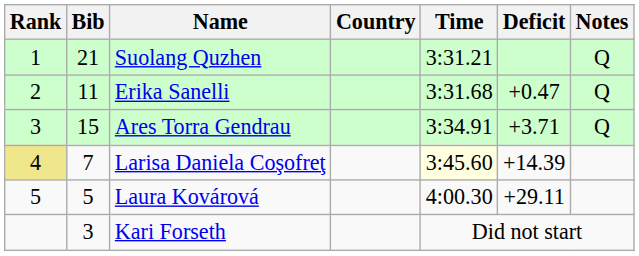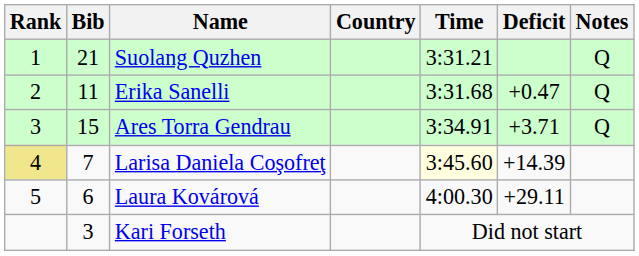Laura Kovárová | Bib: 5 -> 6
